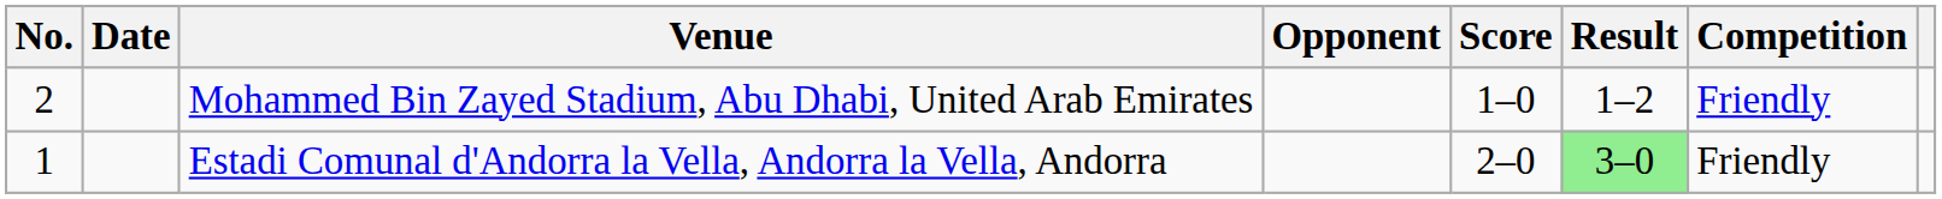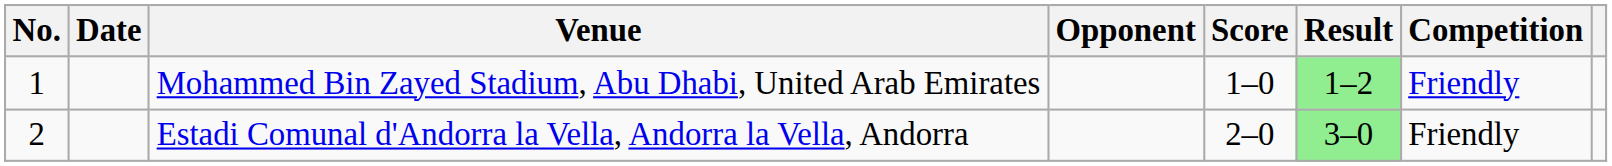Mohammed Bin Zayed Stadium, Abu Dhabi, United Arab Emirates | No.: 2 -> 1
Mohammed Bin Zayed Stadium, Abu Dhabi, United Arab Emirates | Result: no background -> lightgreen background
Estadi Comunal d'Andorra la Vella, Andorra la Vella, Andorra | No.: 1 -> 2
